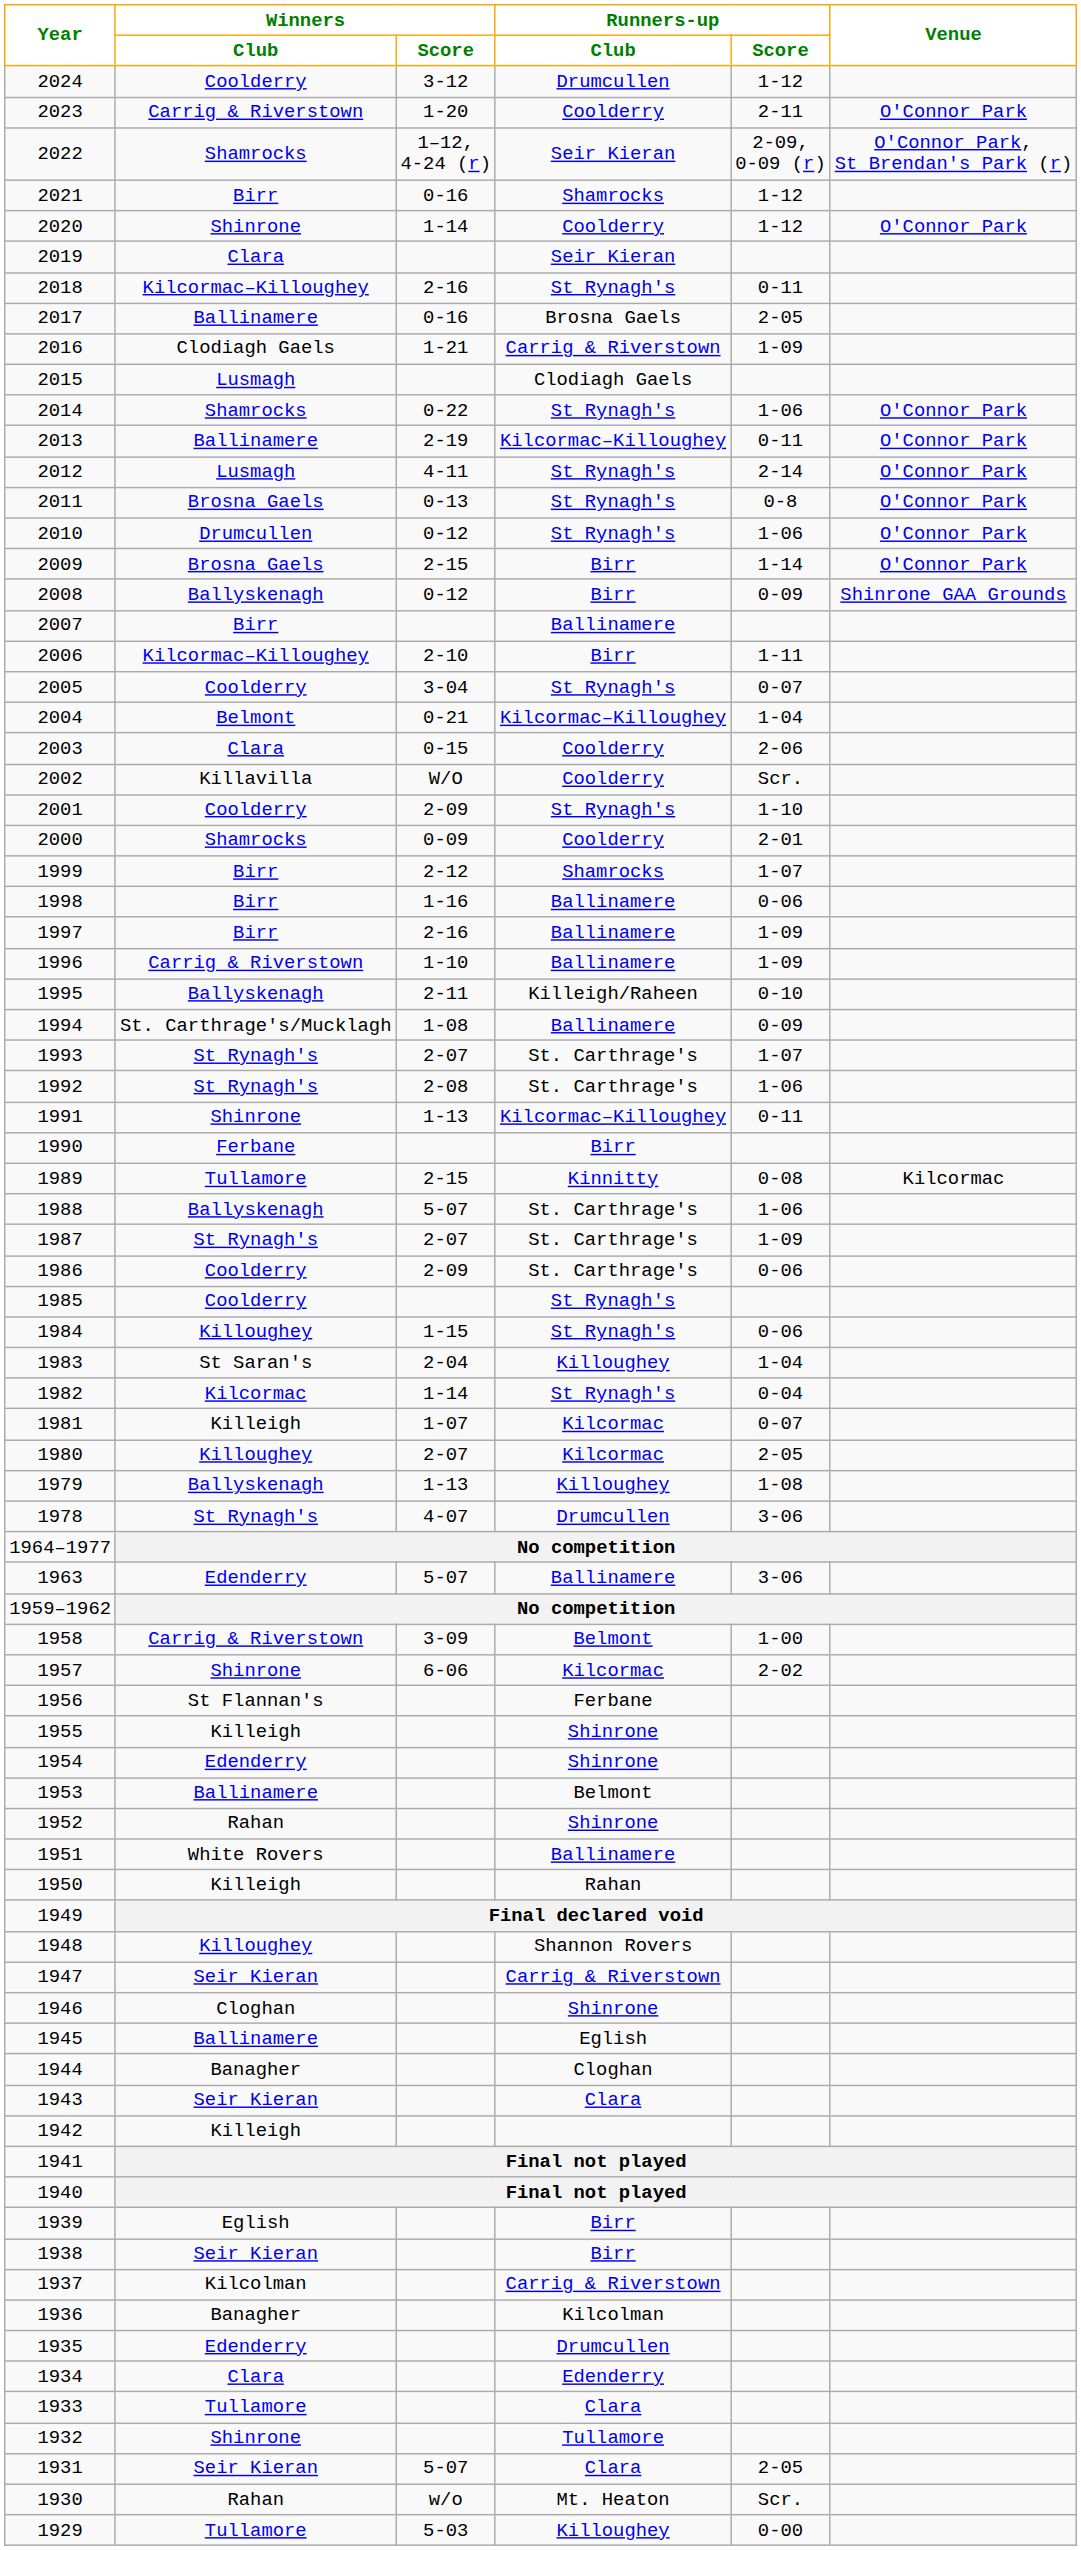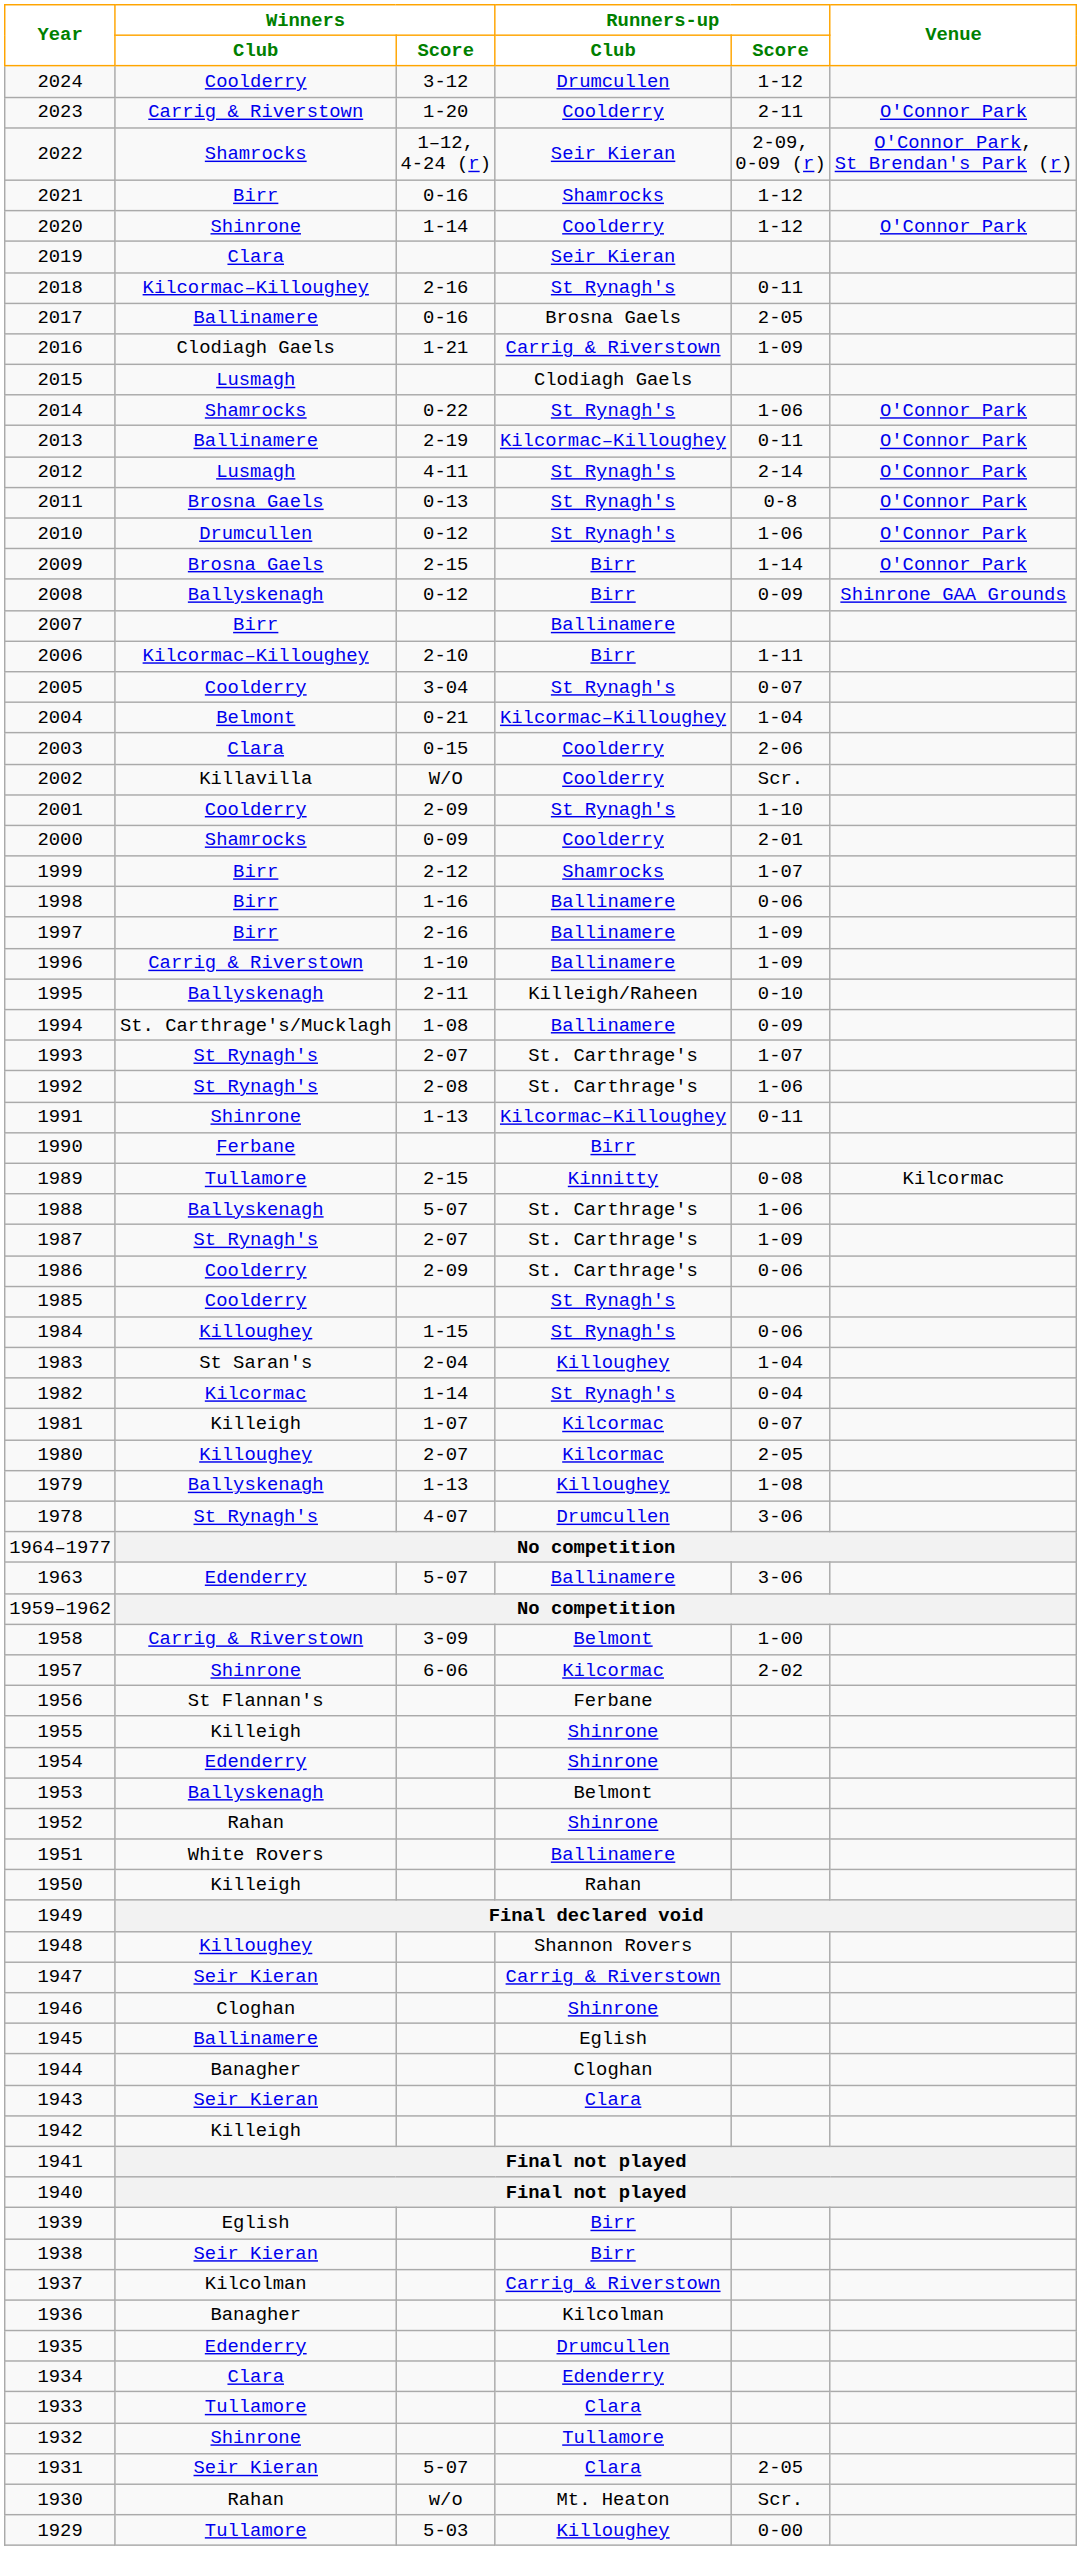1953 | Winners / Club: Ballinamere -> Ballyskenagh
